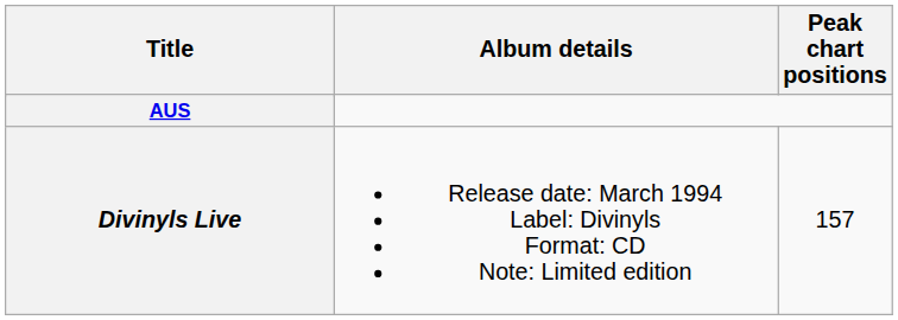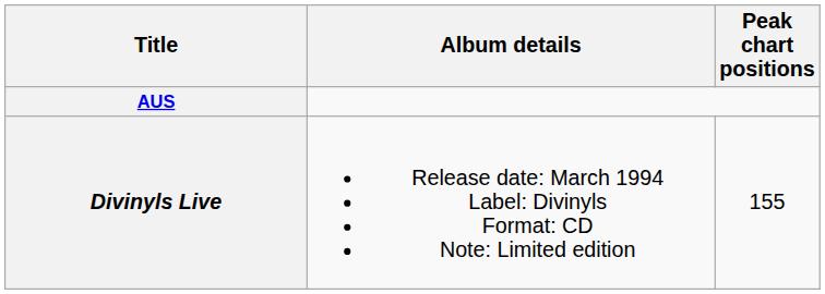Divinyls Live | Peak chart positions: 157 -> 155
